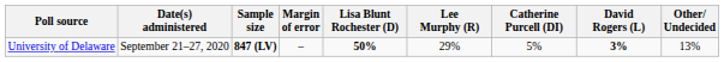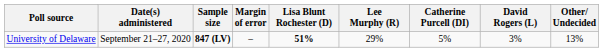University of Delaware | Lisa Blunt Rochester (D): 50% -> 51%
University of Delaware | David Rogers (L): bold -> normal
